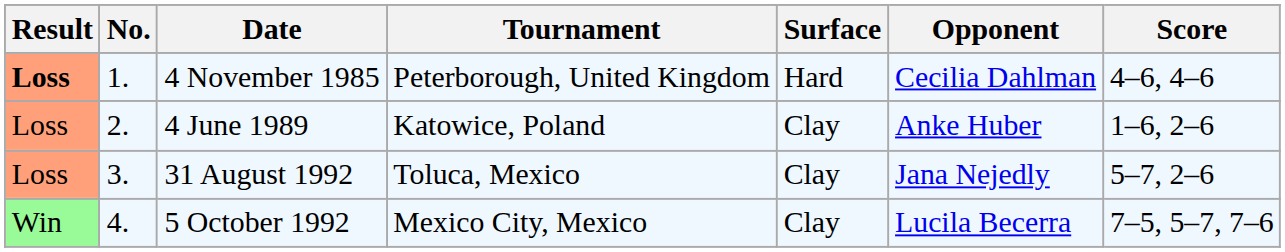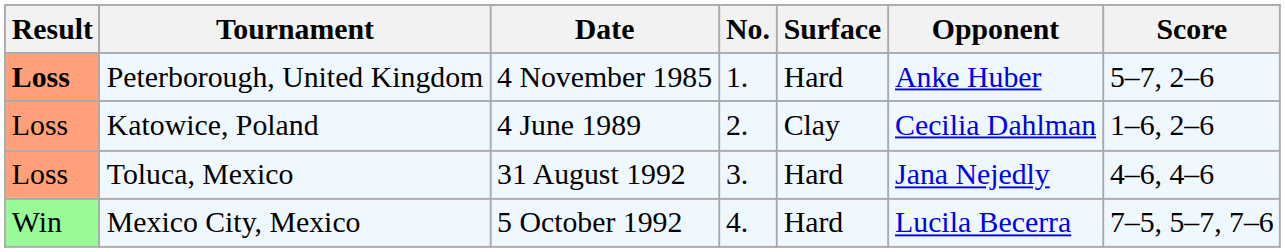columns swapped: No. <-> Tournament
4 November 1985 | Opponent: Cecilia Dahlman -> Anke Huber
4 November 1985 | Score: 4–6, 4–6 -> 5–7, 2–6
4 June 1989 | Opponent: Anke Huber -> Cecilia Dahlman
31 August 1992 | Surface: Clay -> Hard
31 August 1992 | Score: 5–7, 2–6 -> 4–6, 4–6
5 October 1992 | Surface: Clay -> Hard
